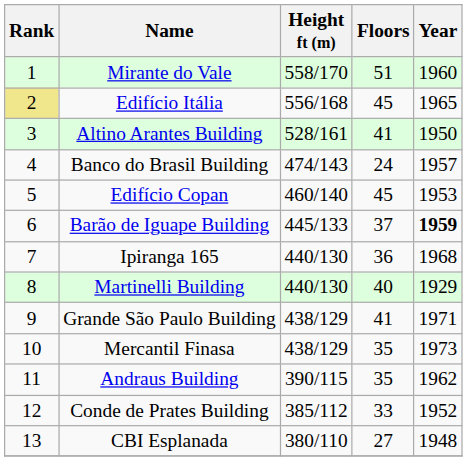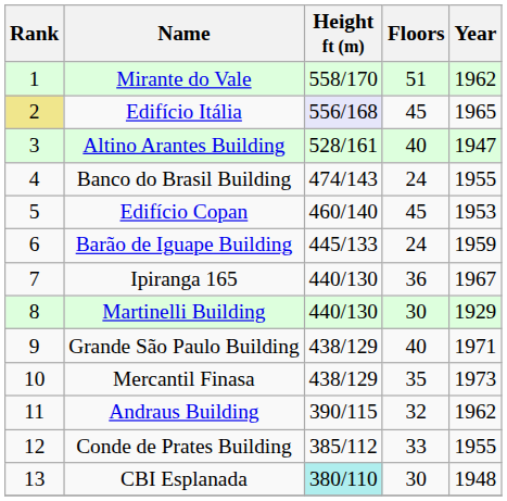Mirante do Vale | Year: 1960 -> 1962
Edifício Itália | Height ft (m): no background -> lavender background
Altino Arantes Building | Floors: 41 -> 40
Altino Arantes Building | Year: 1950 -> 1947
Banco do Brasil Building | Year: 1957 -> 1955
Barão de Iguape Building | Floors: 37 -> 24
Barão de Iguape Building | Year: bold -> normal
Ipiranga 165 | Year: 1968 -> 1967
Martinelli Building | Floors: 40 -> 30
Grande São Paulo Building | Floors: 41 -> 40
Andraus Building | Floors: 35 -> 32
Conde de Prates Building | Year: 1952 -> 1955
CBI Esplanada | Height ft (m): no background -> paleturquoise background
CBI Esplanada | Floors: 27 -> 30
